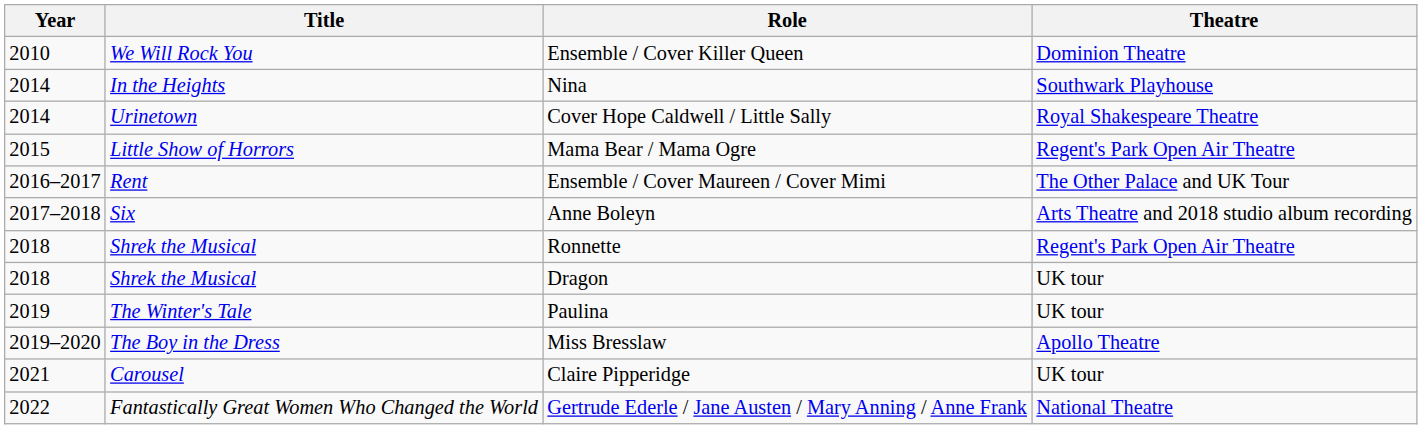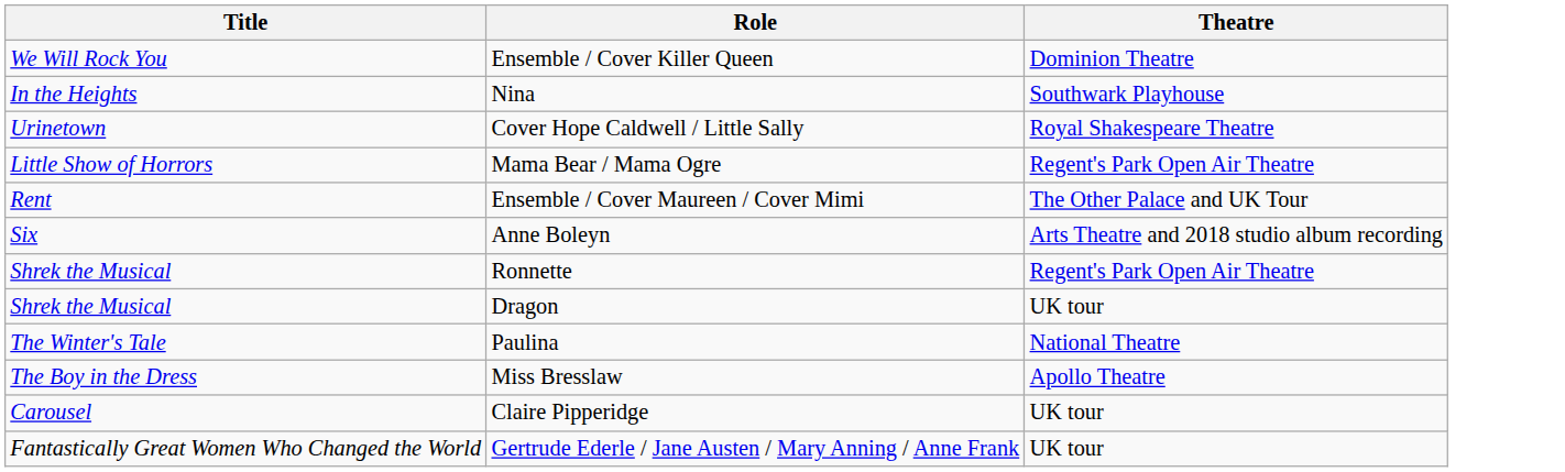- column: Year | 2010 | 2014 | 2014 | 2015 | 2016–2017 | 2017–2018 | 2018 | 2018 | 2019 | 2019–2020 | 2021 | 2022
Paulina | Theatre: UK tour -> National Theatre
Gertrude Ederle / Jane Austen / Mary Anning / Anne Frank | Theatre: National Theatre -> UK tour
